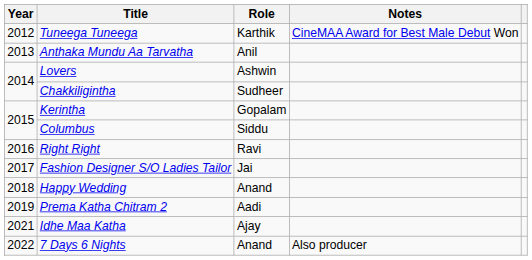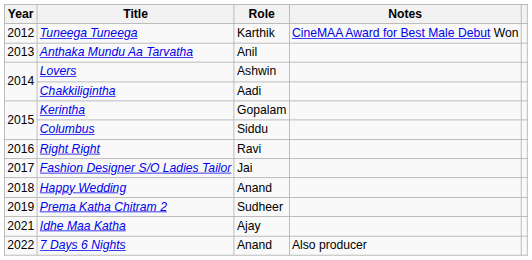Chakkiligintha | Role: Sudheer -> Aadi
Prema Katha Chitram 2 | Role: Aadi -> Sudheer
